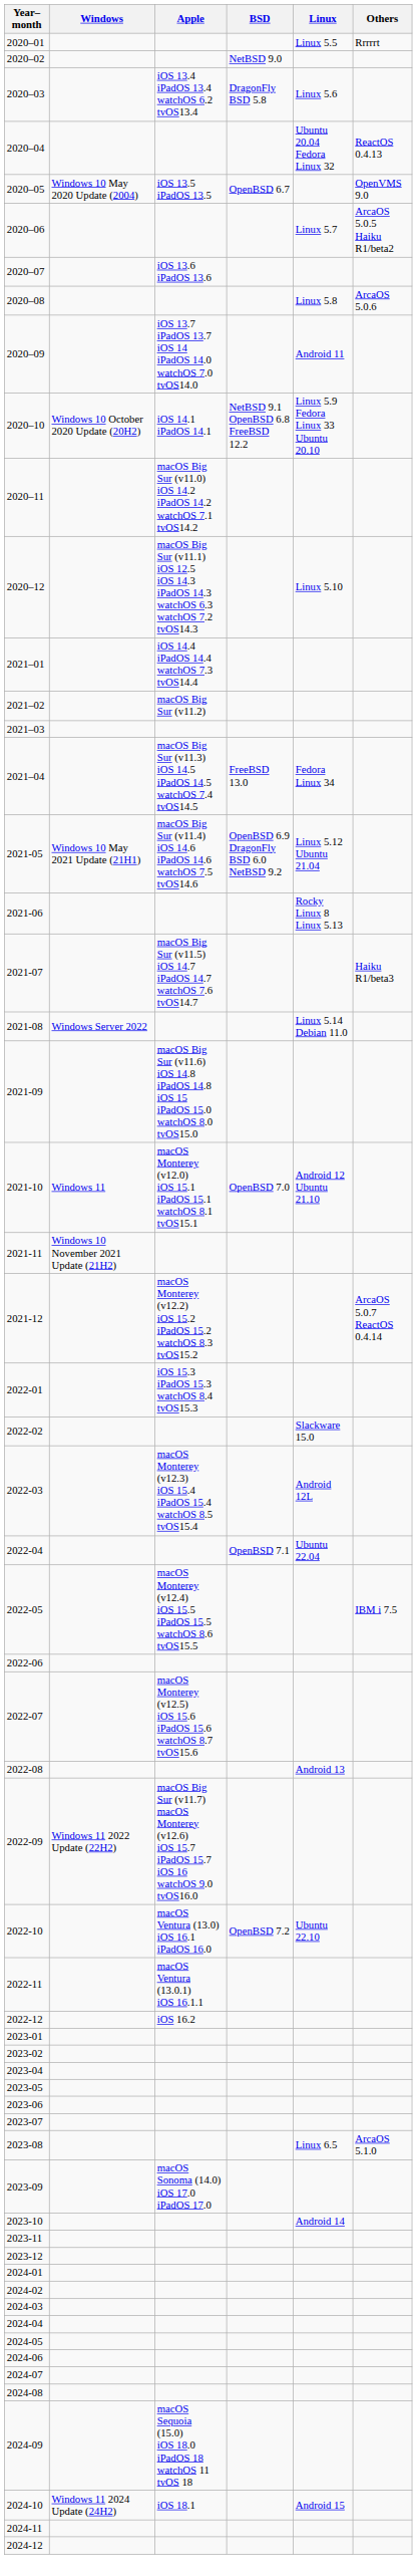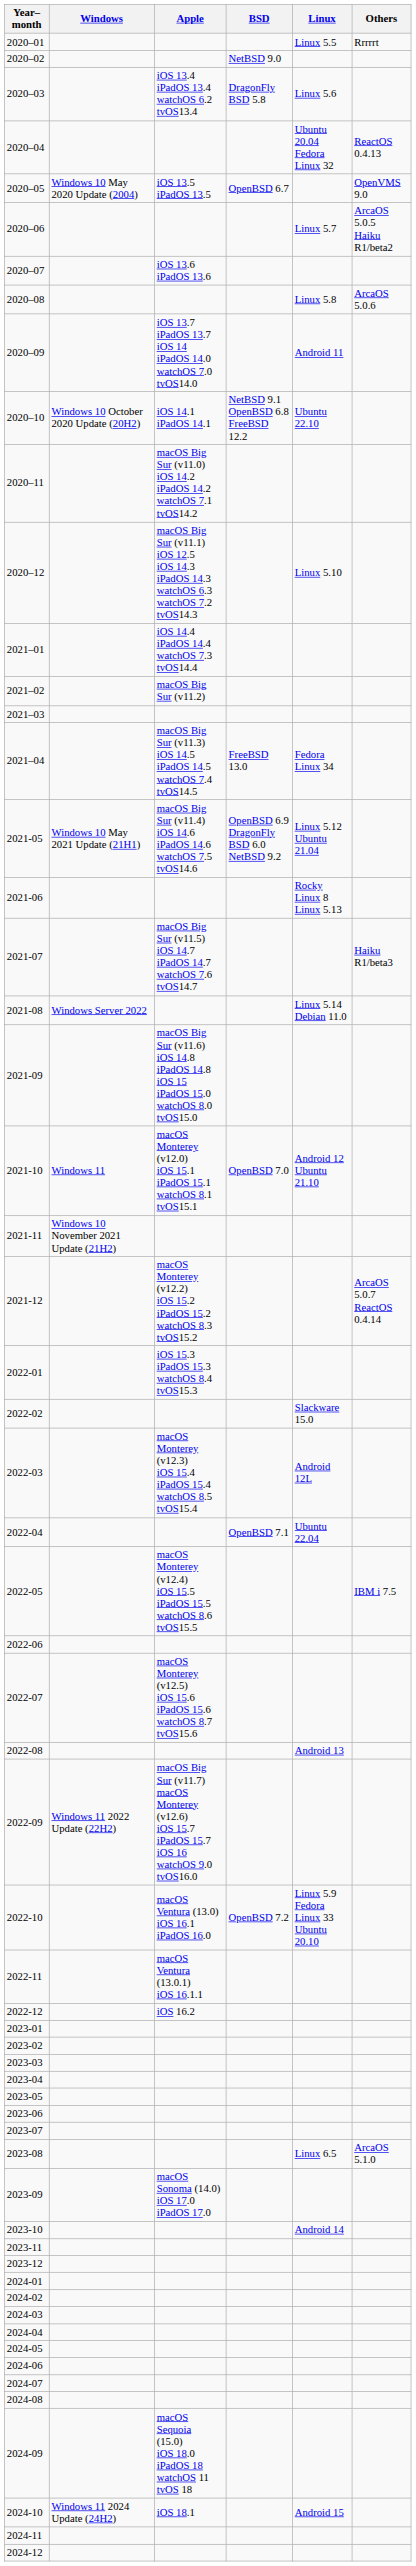2020–10 | Linux: Linux 5.9 Fedora Linux 33 Ubuntu 20.10 -> Ubuntu 22.10
2022-10 | Linux: Ubuntu 22.10 -> Linux 5.9 Fedora Linux 33 Ubuntu 20.10
+ row: 2023-03
